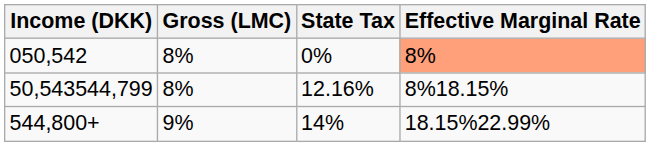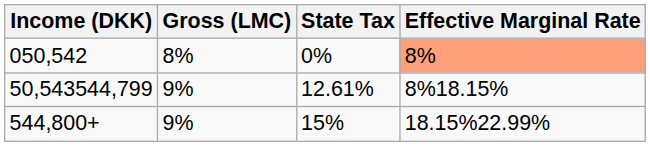50,543544,799 | Gross (LMC): 8% -> 9%
50,543544,799 | State Tax: 12.16% -> 12.61%
544,800+ | State Tax: 14% -> 15%
